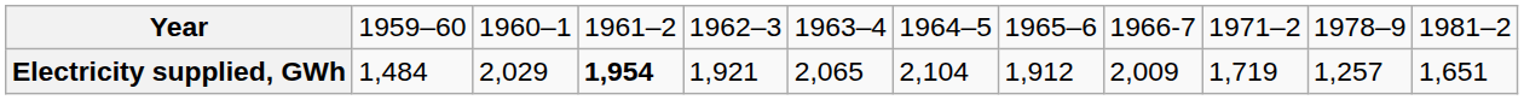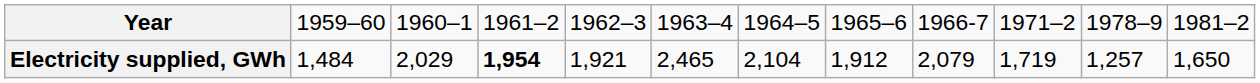Electricity supplied, GWh | column 6: 2,065 -> 2,465
Electricity supplied, GWh | column 9: 2,009 -> 2,079
Electricity supplied, GWh | column 12: 1,651 -> 1,650
